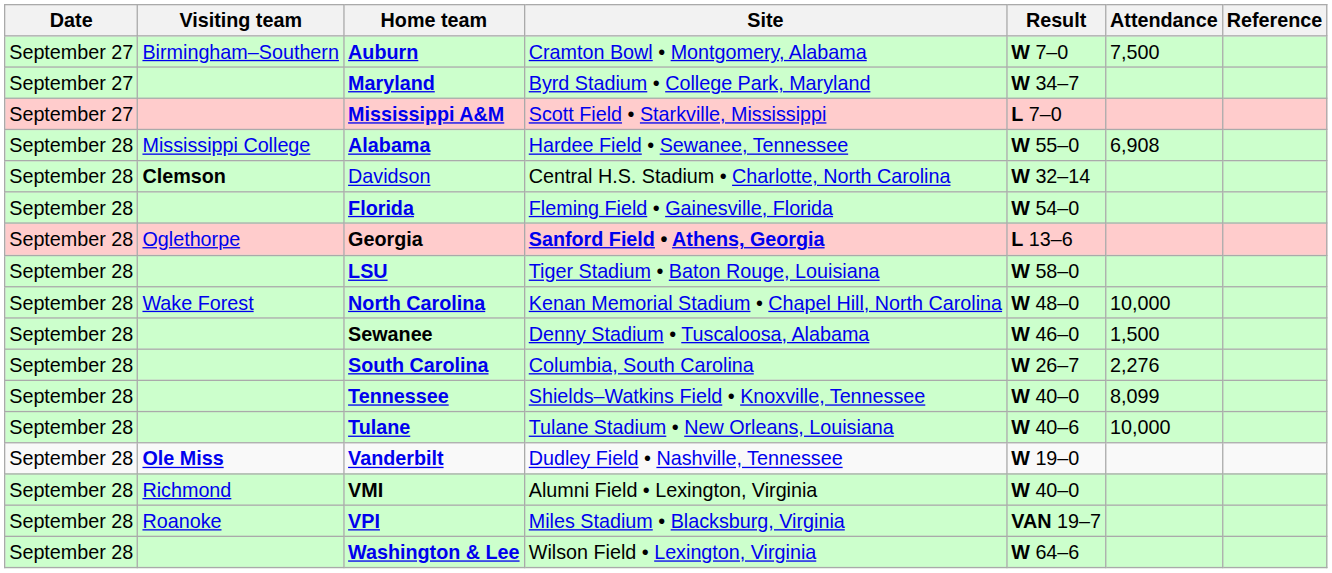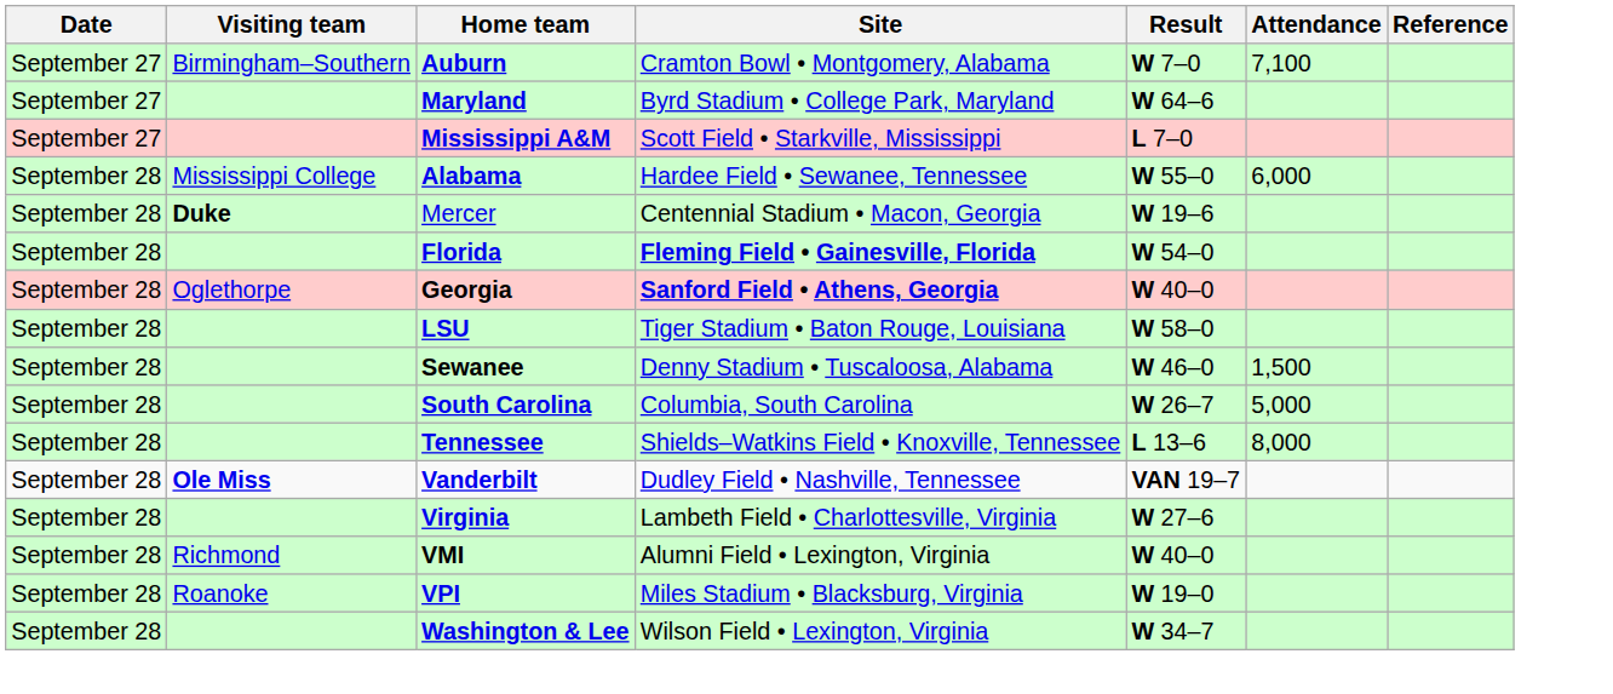Auburn | Attendance: 7,500 -> 7,100
Maryland | Result: W 34–7 -> W 64–6
Alabama | Attendance: 6,908 -> 6,000
- row: September 28 | Clemson | Davidson | Central H.S. Stadium • Charlotte, North Carolina | W 32–14
+ row: September 28 | Duke | Mercer | Centennial Stadium • Macon, Georgia | W 19–6
Florida | Site: normal -> bold
Georgia | Result: L 13–6 -> W 40–0
- row: September 28 | Wake Forest | North Carolina | Kenan Memorial Stadium • Chapel Hill, North Carolina | W 48–0 | 10,000
South Carolina | Attendance: 2,276 -> 5,000
Tennessee | Result: W 40–0 -> L 13–6
Tennessee | Attendance: 8,099 -> 8,000
- row: September 28 | Tulane | Tulane Stadium • New Orleans, Louisiana | W 40–6 | 10,000
Vanderbilt | Result: W 19–0 -> VAN 19–7
+ row: September 28 | Virginia | Lambeth Field • Charlottesville, Virginia | W 27–6
VPI | Result: VAN 19–7 -> W 19–0
Washington & Lee | Result: W 64–6 -> W 34–7
